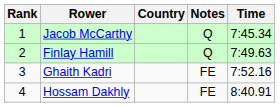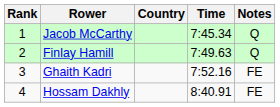columns swapped: Time <-> Notes
